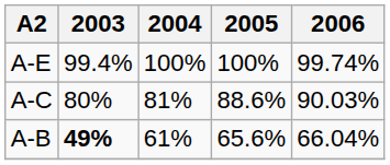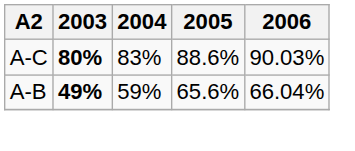- row: A-E | 99.4% | 100% | 100% | 99.74%
A-C | 2003: normal -> bold
A-C | 2004: 81% -> 83%
A-B | 2004: 61% -> 59%
